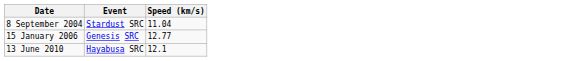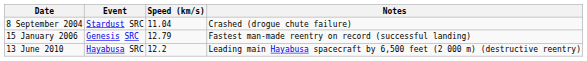+ column: Notes | Crashed (drogue chute failure) | Fastest man-made reentry on record (successful landing) | Leading main Hayabusa spacecraft by 6,500 feet (2 000 m) (destructive reentry)
15 January 2006 | Speed (km/s): 12.77 -> 12.79
13 June 2010 | Speed (km/s): 12.1 -> 12.2
